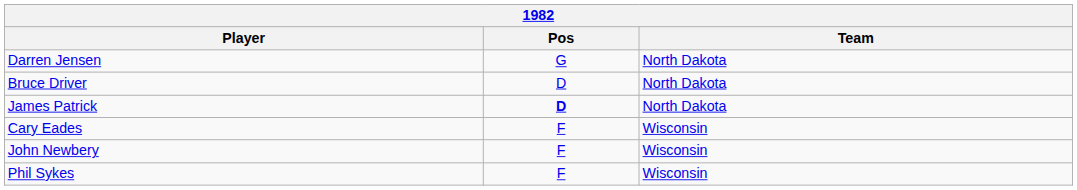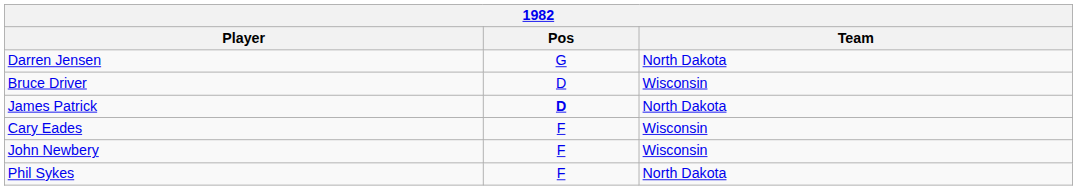Bruce Driver | Team: North Dakota -> Wisconsin
Phil Sykes | Team: Wisconsin -> North Dakota
